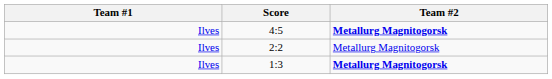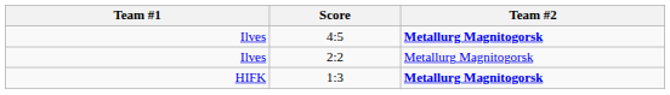1:3 | Team #1: Ilves -> HIFK
